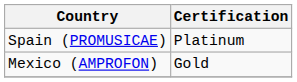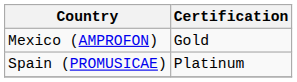rows swapped: Spain (PROMUSICAE) <-> Mexico (AMPROFON)
